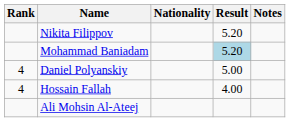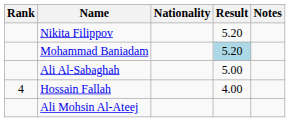+ row: Ali Al-Sabaghah | 5.00
- row: 4 | Daniel Polyanskiy | 5.00
